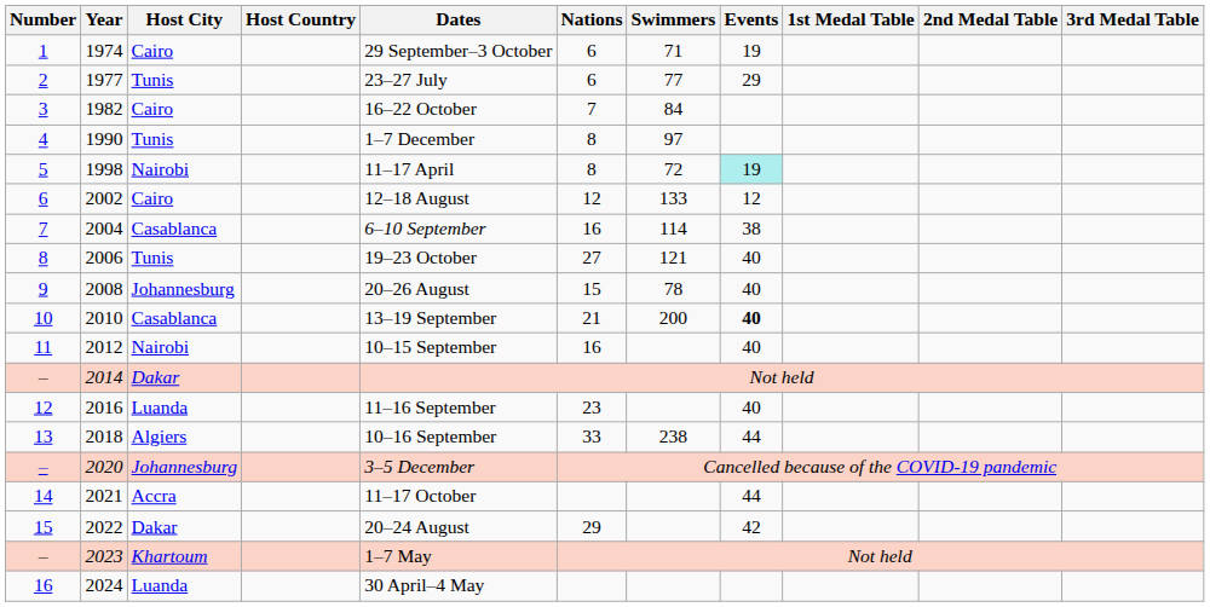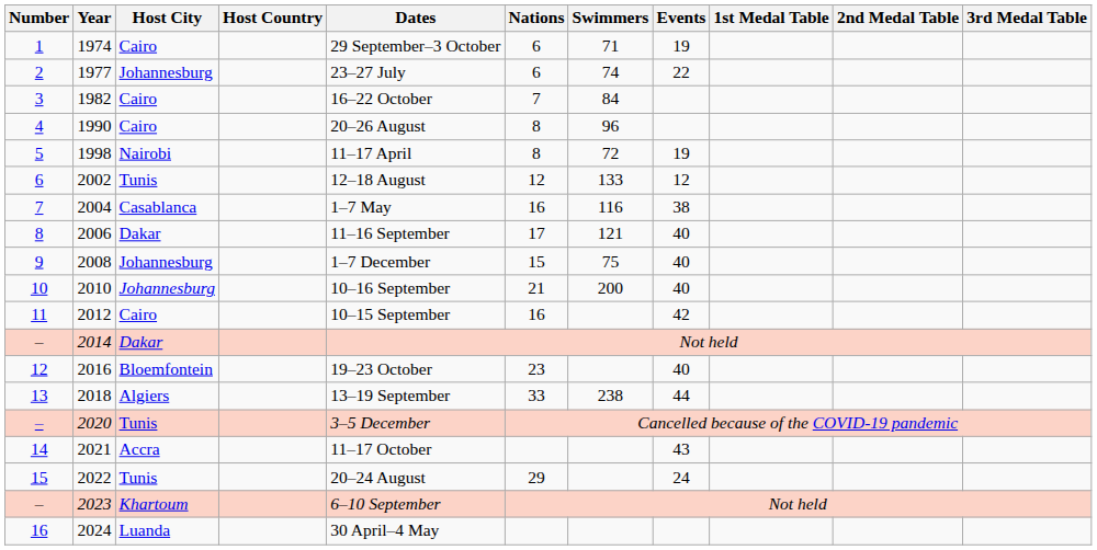1977 | Host City: Tunis -> Johannesburg
1977 | Swimmers: 77 -> 74
1977 | Events: 29 -> 22
1990 | Host City: Tunis -> Cairo
1990 | Dates: 1–7 December -> 20–26 August
1990 | Swimmers: 97 -> 96
1998 | Events: paleturquoise background -> no background
2002 | Host City: Cairo -> Tunis
2004 | Dates: 6–10 September -> 1–7 May
2004 | Swimmers: 114 -> 116
2006 | Host City: Tunis -> Dakar
2006 | Dates: 19–23 October -> 11–16 September
2006 | Nations: 27 -> 17
2008 | Dates: 20–26 August -> 1–7 December
2008 | Swimmers: 78 -> 75
2010 | Host City: Casablanca -> Johannesburg
2010 | Dates: 13–19 September -> 10–16 September
2010 | Events: bold -> normal
2012 | Host City: Nairobi -> Cairo
2012 | Events: 40 -> 42
2016 | Host City: Luanda -> Bloemfontein
2016 | Dates: 11–16 September -> 19–23 October
2018 | Dates: 10–16 September -> 13–19 September
2020 | Host City: Johannesburg -> Tunis
2021 | Events: 44 -> 43
2022 | Host City: Dakar -> Tunis
2022 | Events: 42 -> 24
2023 | Dates: 1–7 May -> 6–10 September
